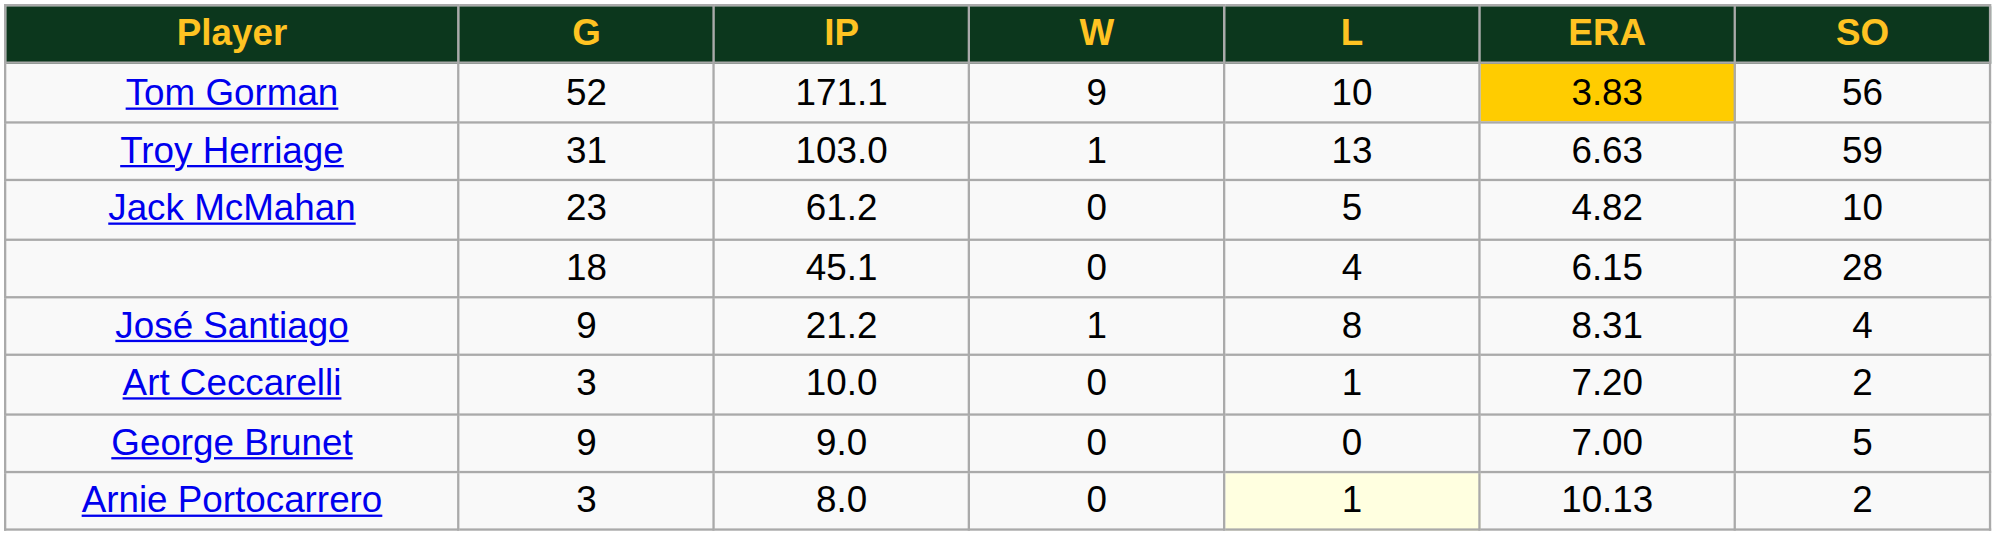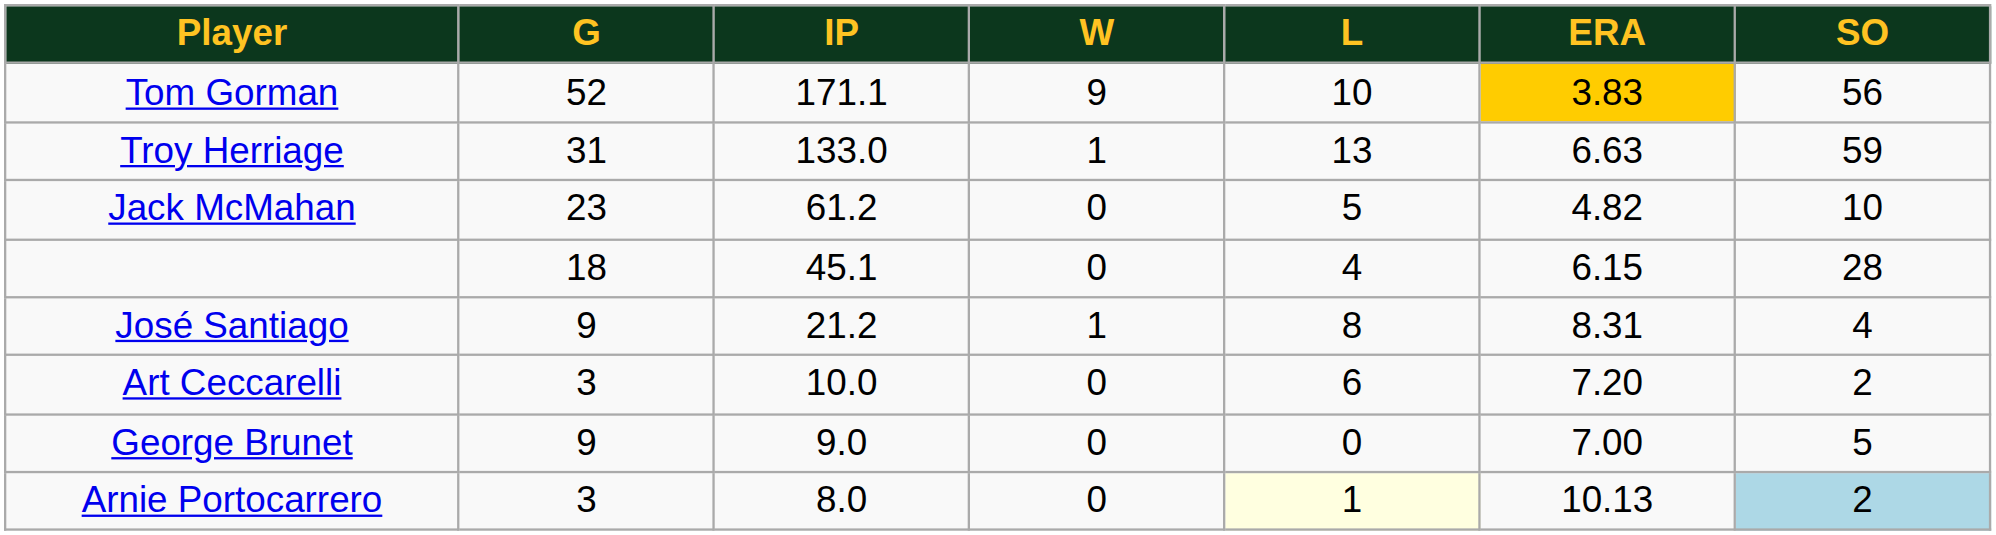Troy Herriage | IP: 103.0 -> 133.0
Art Ceccarelli | L: 1 -> 6
Arnie Portocarrero | SO: no background -> lightblue background
